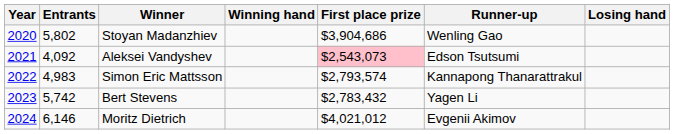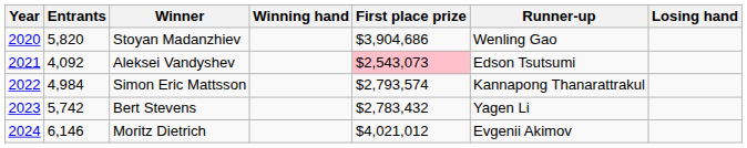Stoyan Madanzhiev | Entrants: 5,802 -> 5,820
Simon Eric Mattsson | Entrants: 4,983 -> 4,984
